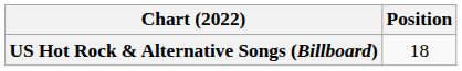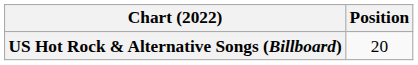US Hot Rock & Alternative Songs (Billboard) | Position: 18 -> 20
